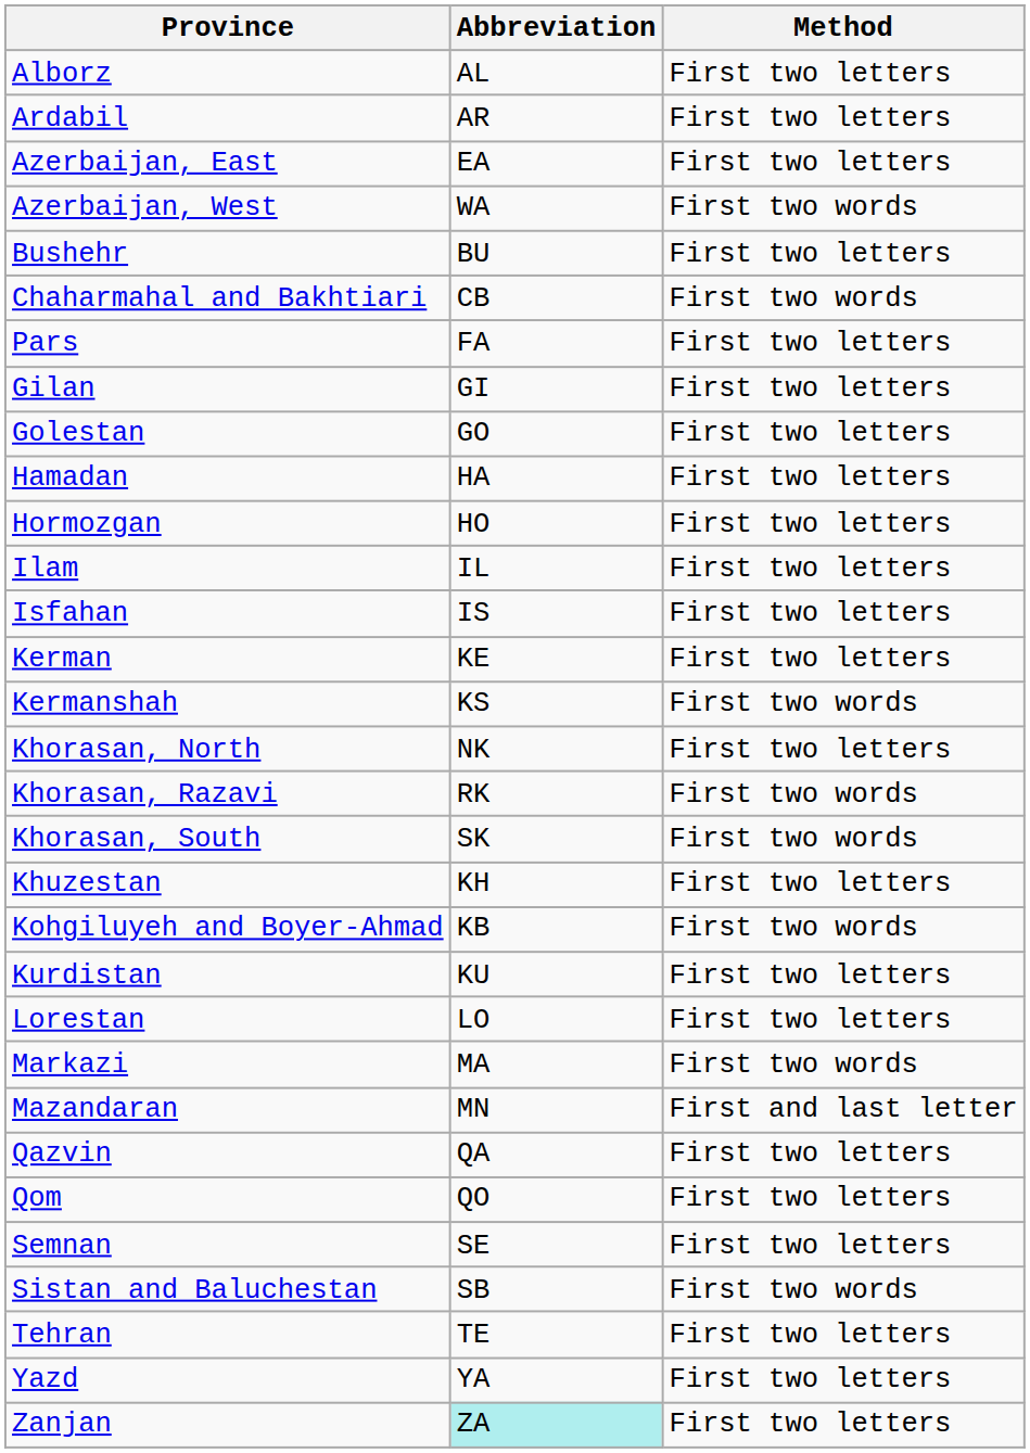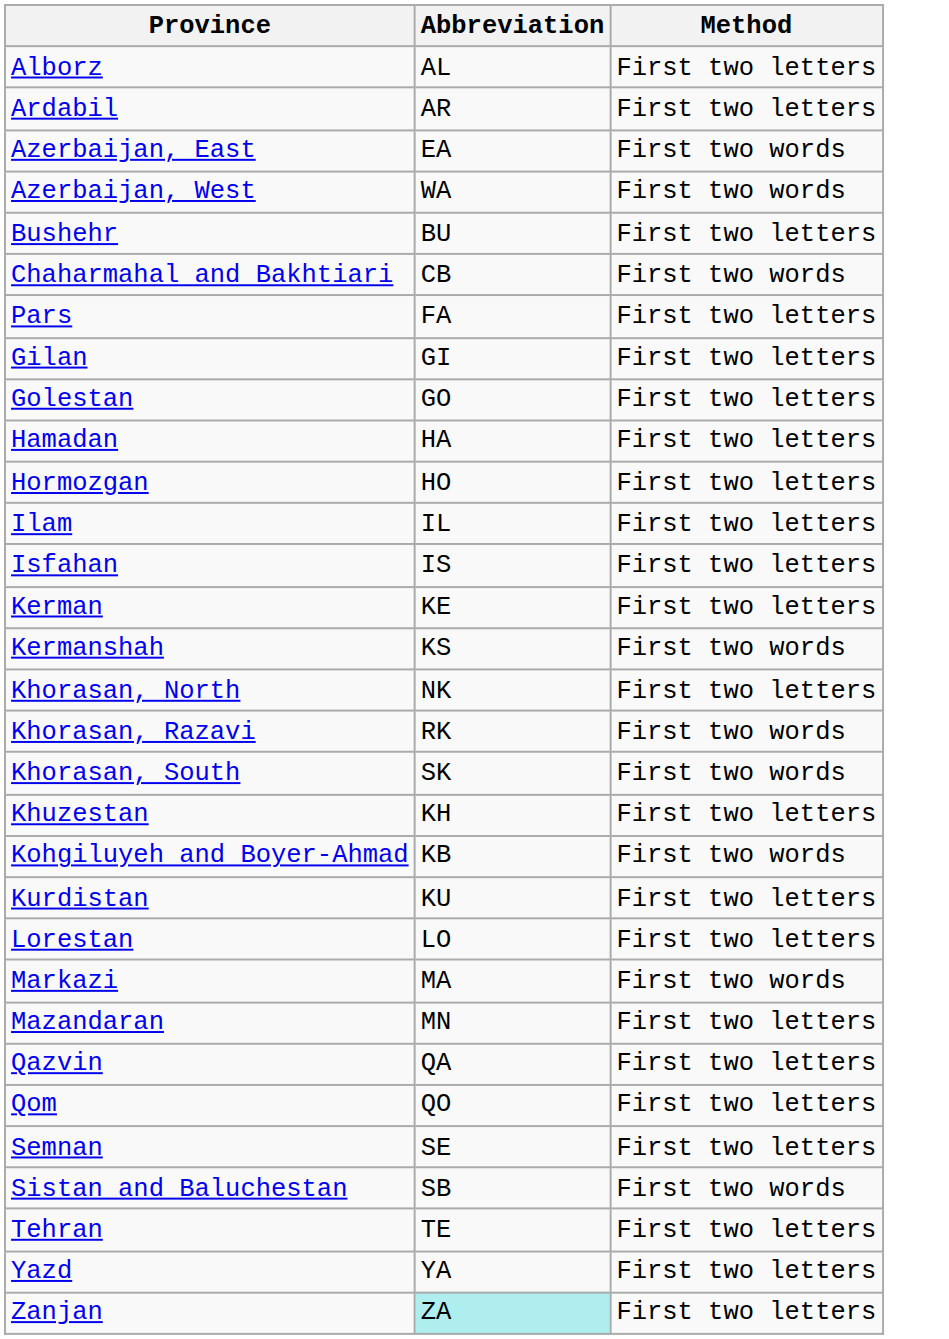Azerbaijan, East | Method: First two letters -> First two words
Mazandaran | Method: First and last letter -> First two letters
